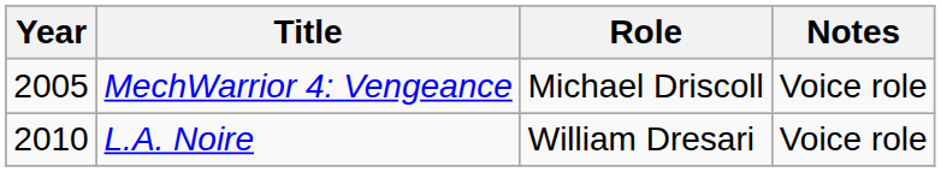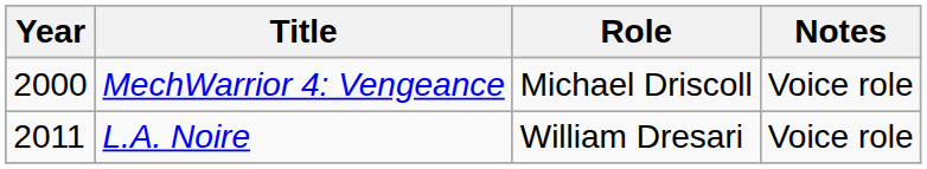MechWarrior 4: Vengeance | Year: 2005 -> 2000
L.A. Noire | Year: 2010 -> 2011
